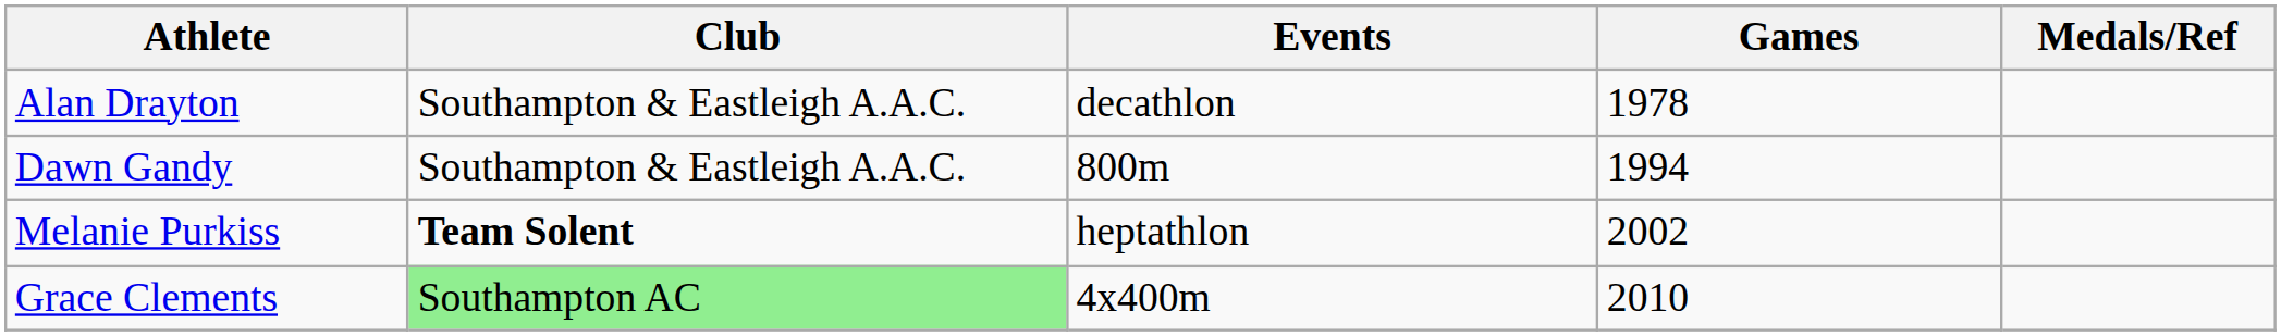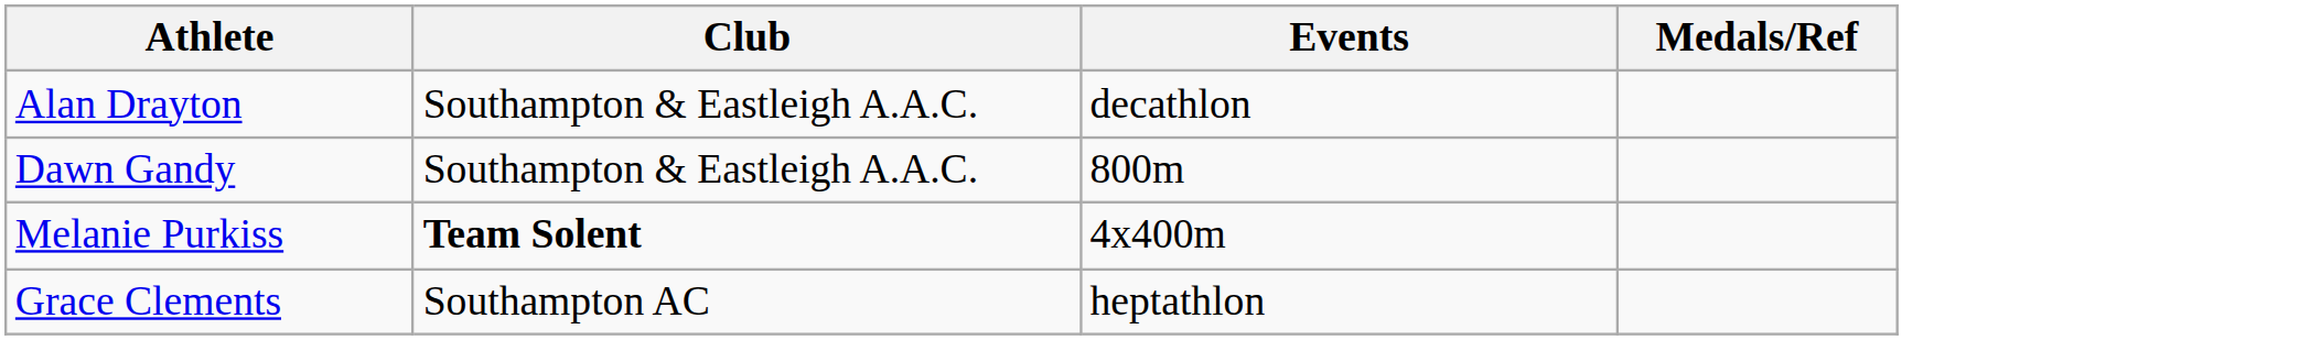- column: Games | 1978 | 1994 | 2002 | 2010
Melanie Purkiss | Events: heptathlon -> 4x400m
Grace Clements | Club: lightgreen background -> no background
Grace Clements | Events: 4x400m -> heptathlon
